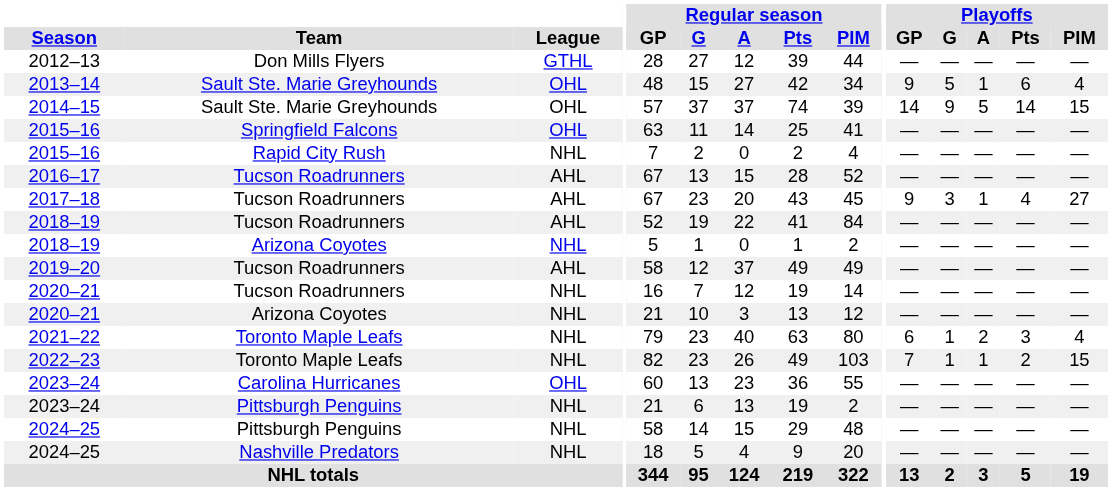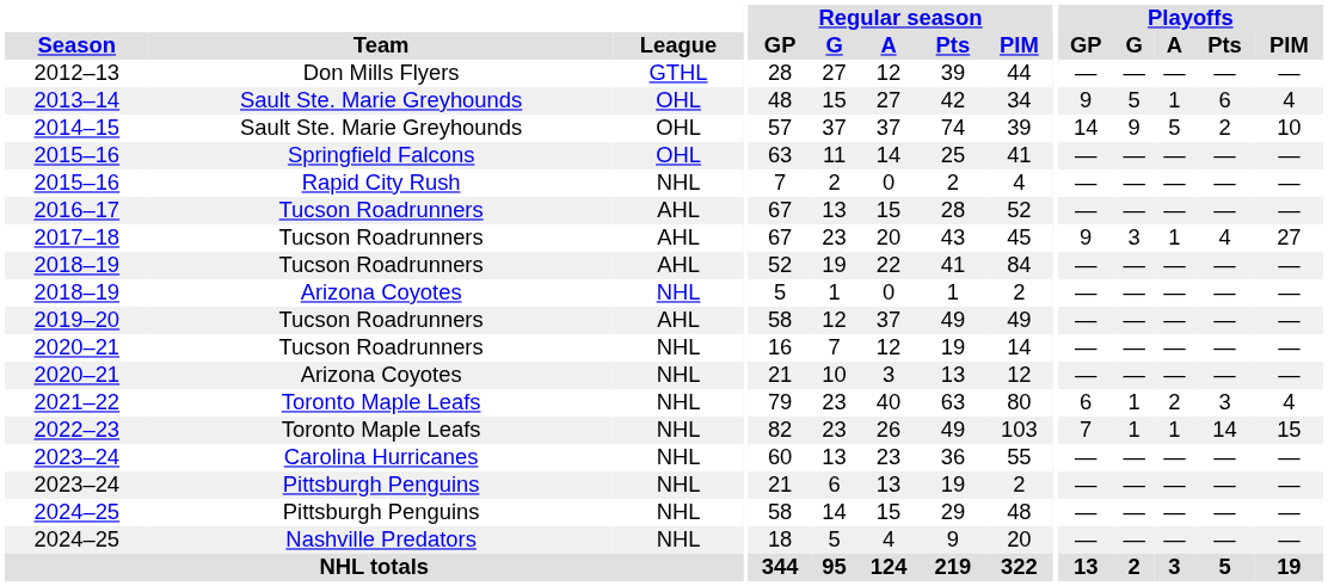2014–15 | Playoffs / Pts: 14 -> 2
2014–15 | Playoffs / PIM: 15 -> 10
2022–23 | Playoffs / Pts: 2 -> 14
2023–24 / Carolina Hurricanes | League: OHL -> NHL
